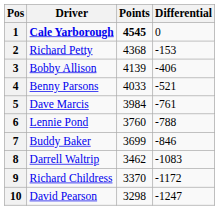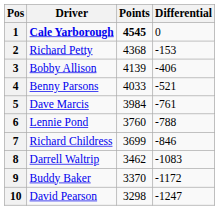7 | Driver: Buddy Baker -> Richard Childress
9 | Driver: Richard Childress -> Buddy Baker
